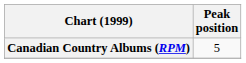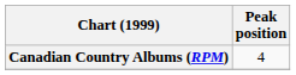Canadian Country Albums (RPM) | Peak position: 5 -> 4
